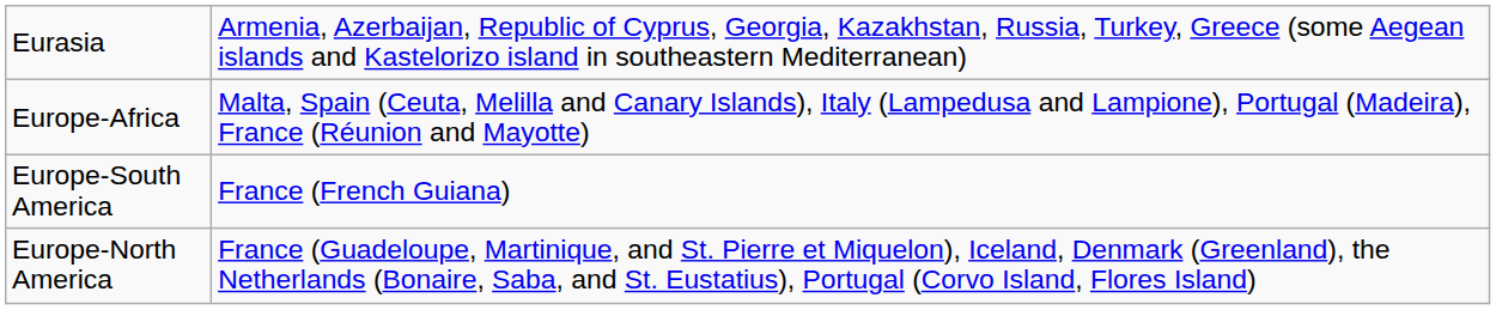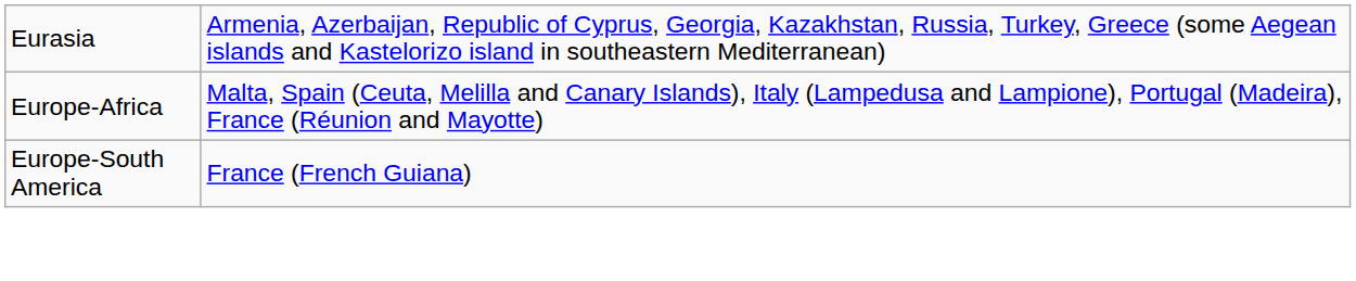- row: Europe-North America | France (Guadeloupe, Martinique, and St. Pierre et Miquelon), Iceland, Denmark (Greenland), the Netherlands (Bonaire, Saba, and St. Eustatius), Portugal (Corvo Island, Flores Island)
